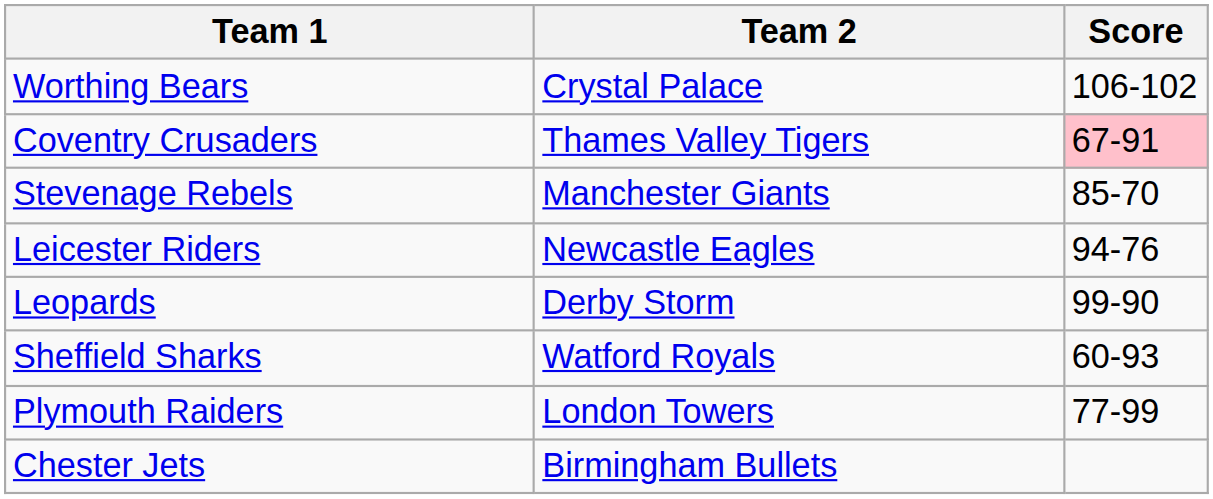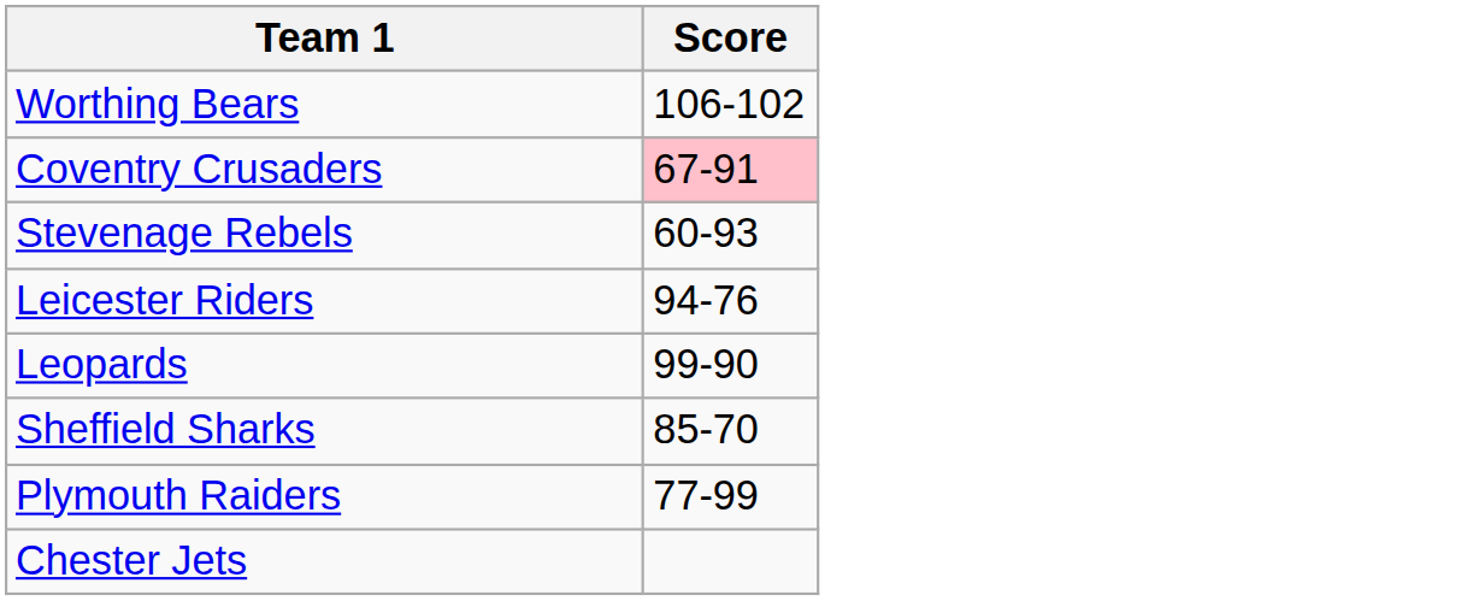- column: Team 2 | Crystal Palace | Thames Valley Tigers | Manchester Giants | Newcastle Eagles | Derby Storm | Watford Royals | London Towers | Birmingham Bullets
Stevenage Rebels | Score: 85-70 -> 60-93
Sheffield Sharks | Score: 60-93 -> 85-70
